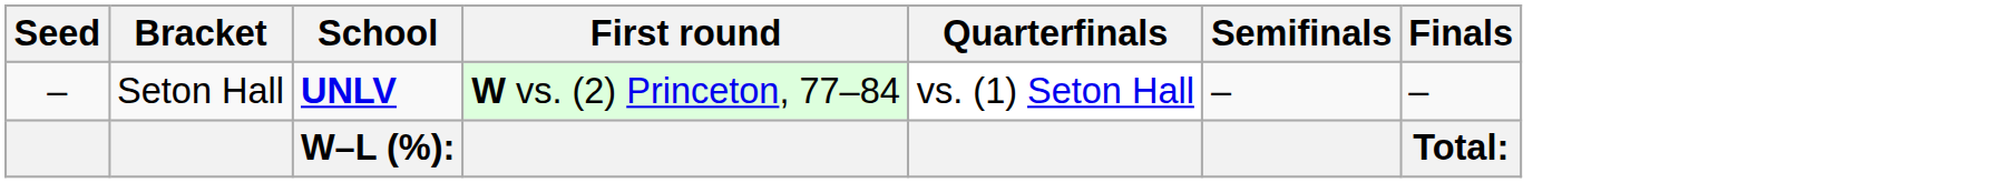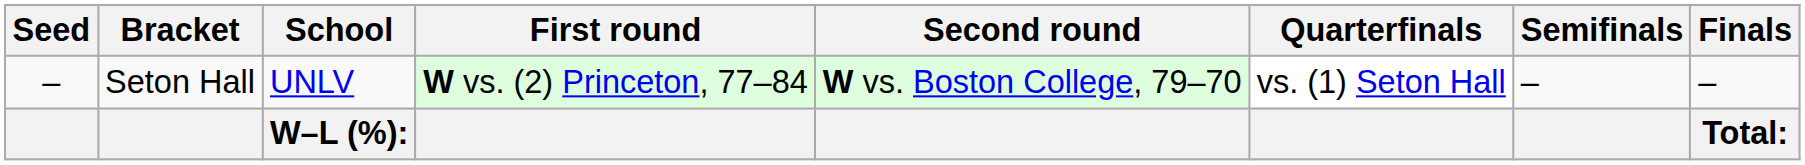+ column: Second round | W vs. Boston College, 79–70
Seton Hall | School: bold -> normal
